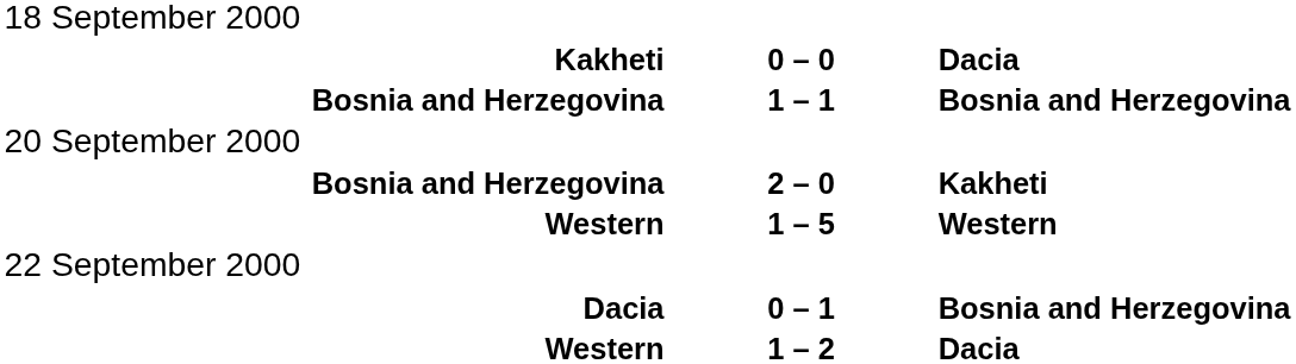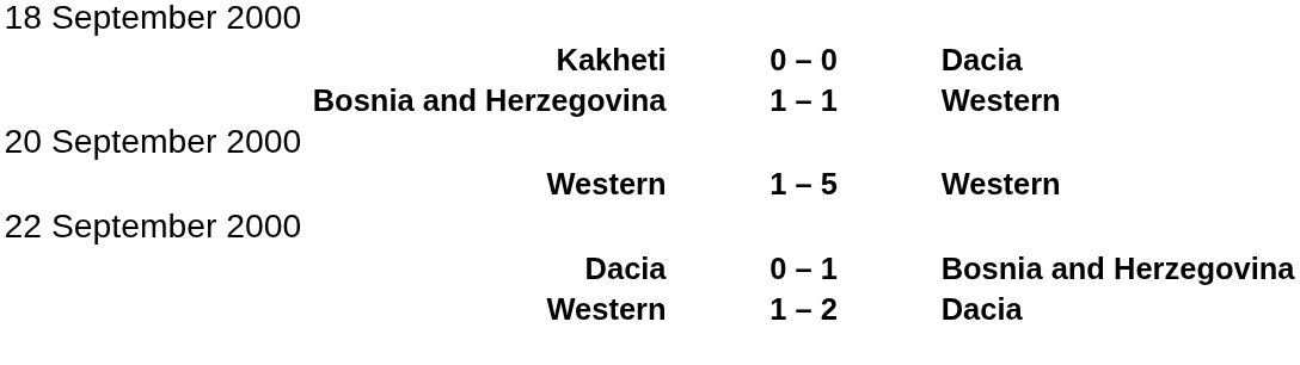Bosnia and Herzegovina / 1 – 1 | column 3: Bosnia and Herzegovina -> Western
- row: Bosnia and Herzegovina | 2 – 0 | Kakheti
